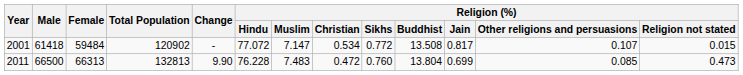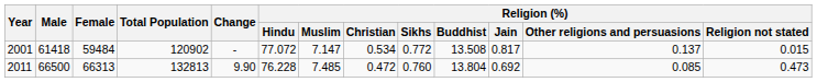2001 | Religion (%) / Other religions and persuasions: 0.107 -> 0.137
2011 | Religion (%) / Muslim: 7.483 -> 7.485
2011 | Religion (%) / Jain: 0.699 -> 0.692
